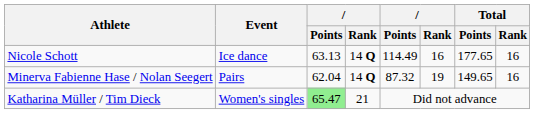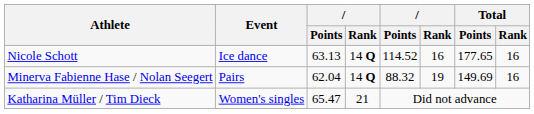Nicole Schott | column 5: 114.49 -> 114.52
Minerva Fabienne Hase / Nolan Seegert | column 5: 87.32 -> 88.32
Minerva Fabienne Hase / Nolan Seegert | Total / Points: 149.65 -> 149.69
Katharina Müller / Tim Dieck | column 3: lightgreen background -> no background
